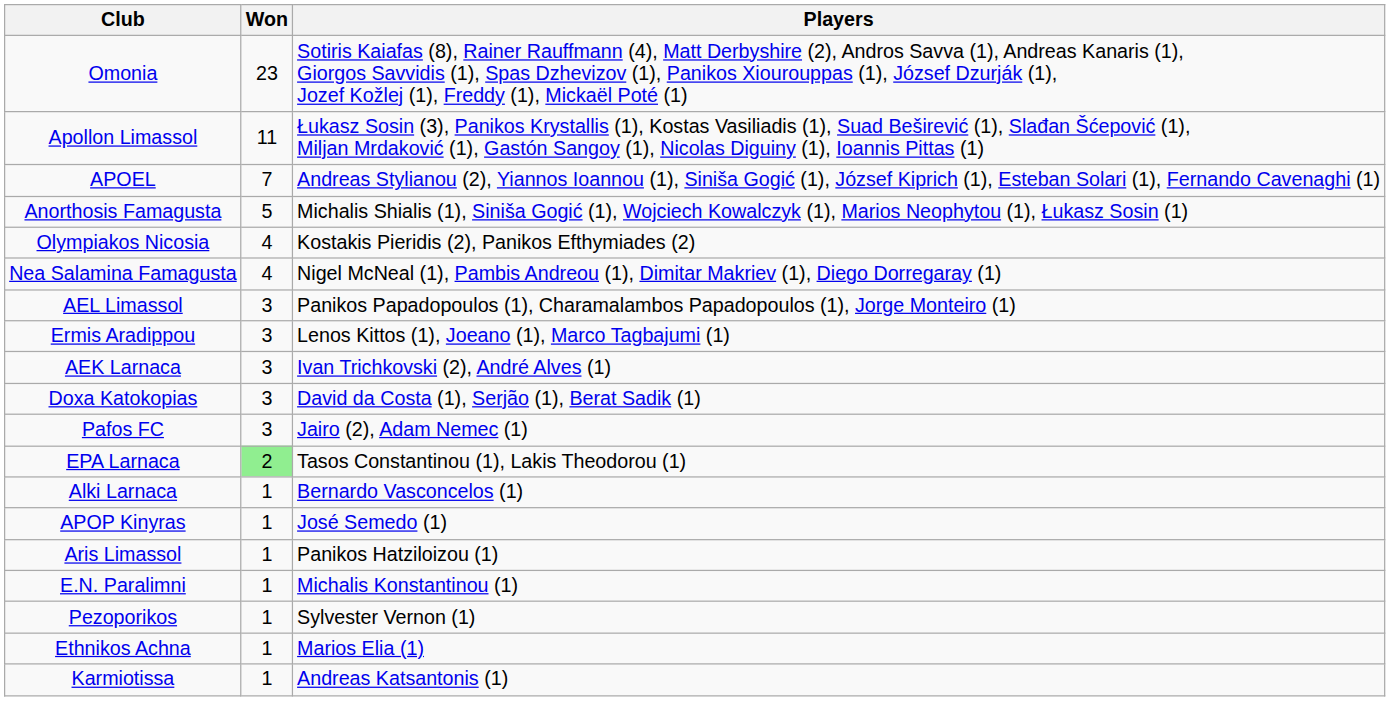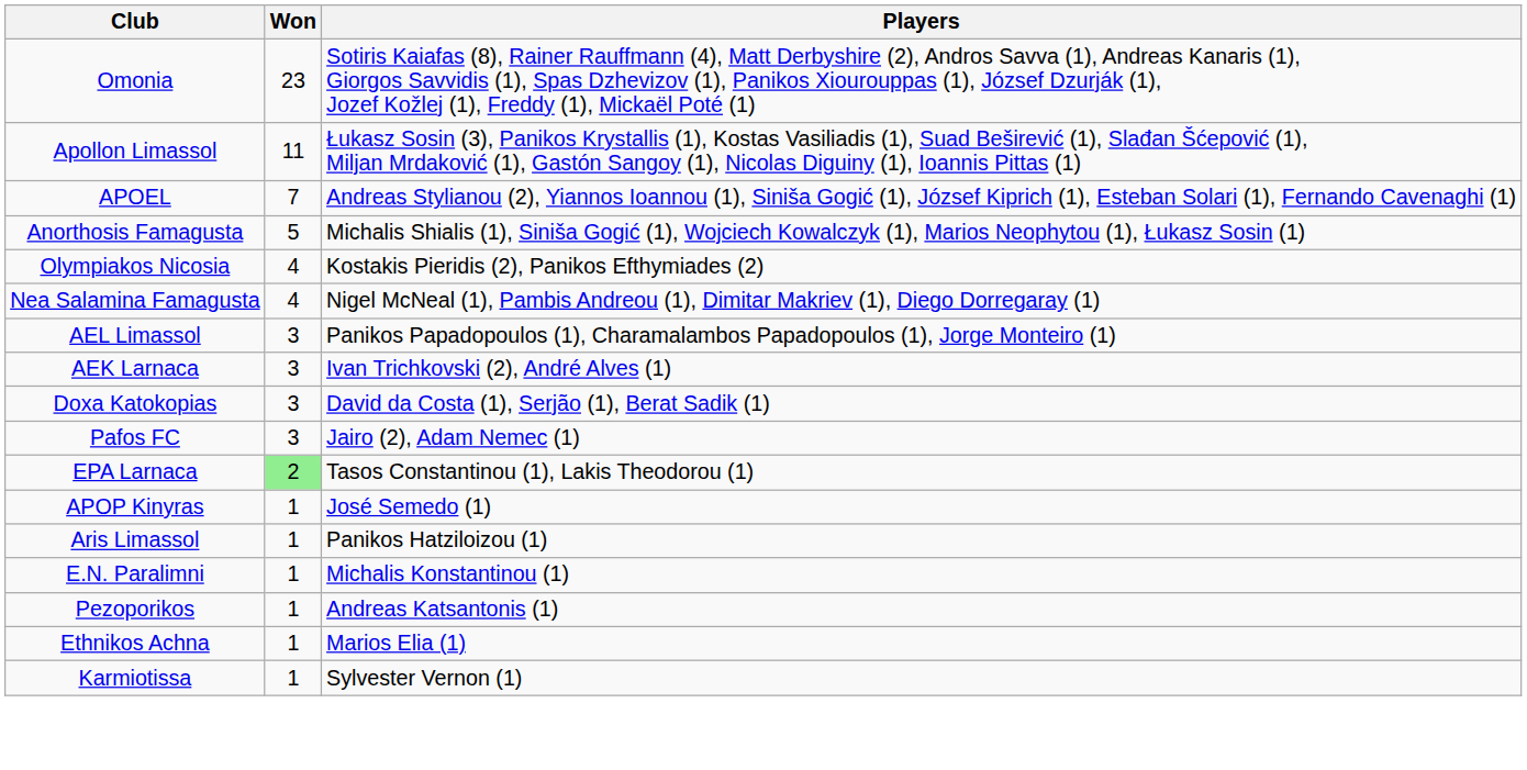- row: Ermis Aradippou | 3 | Lenos Kittos (1), Joeano (1), Marco Tagbajumi (1)
- row: Alki Larnaca | 1 | Bernardo Vasconcelos (1)
Pezoporikos | Players: Sylvester Vernon (1) -> Andreas Katsantonis (1)
Karmiotissa | Players: Andreas Katsantonis (1) -> Sylvester Vernon (1)
